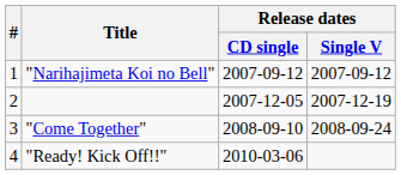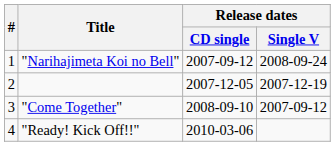"Narihajimeta Koi no Bell" | Release dates / Single V: 2007-09-12 -> 2008-09-24
"Come Together" | Release dates / Single V: 2008-09-24 -> 2007-09-12
